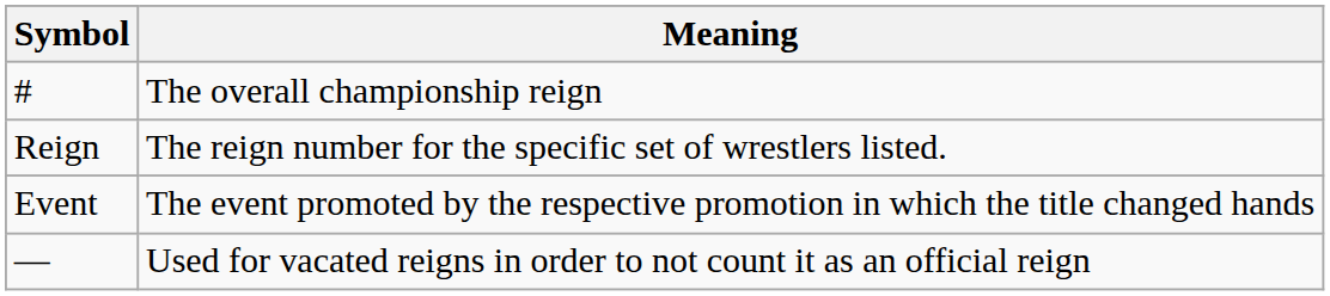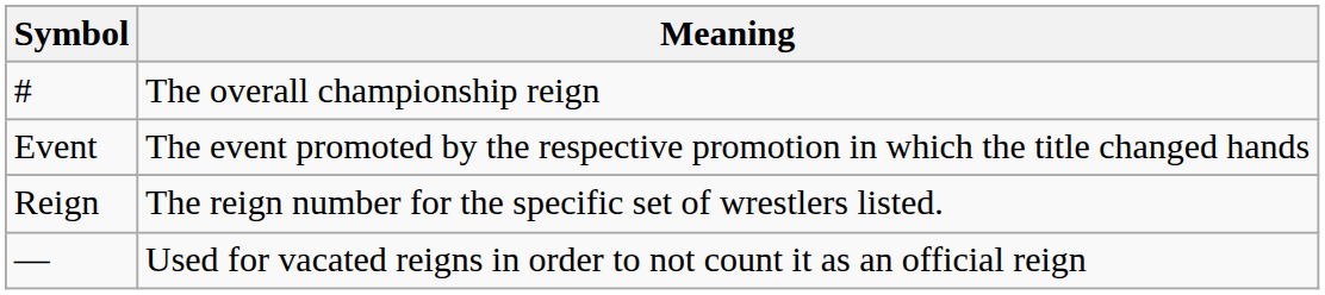rows swapped: Reign <-> Event
